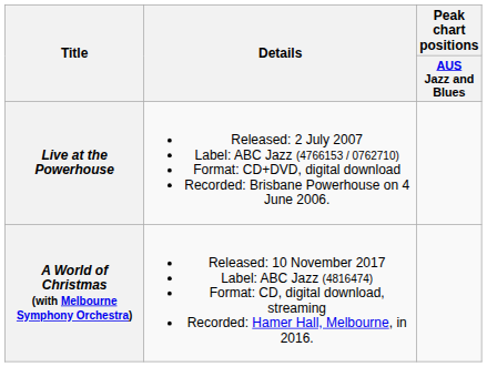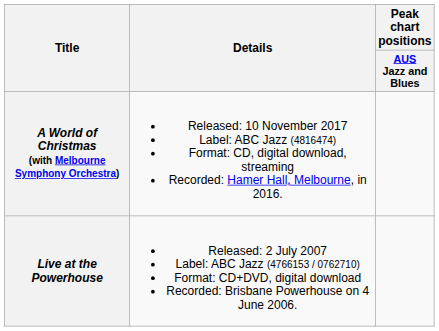rows swapped: Live at the Powerhouse <-> A World of Christmas (with Melbourne Symphony Orchestra)
